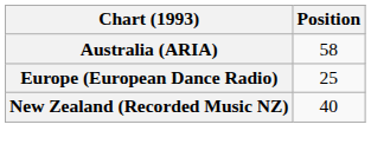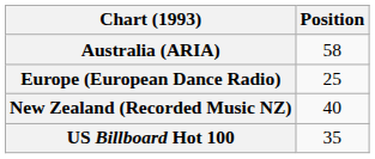+ row: US Billboard Hot 100 | 35
